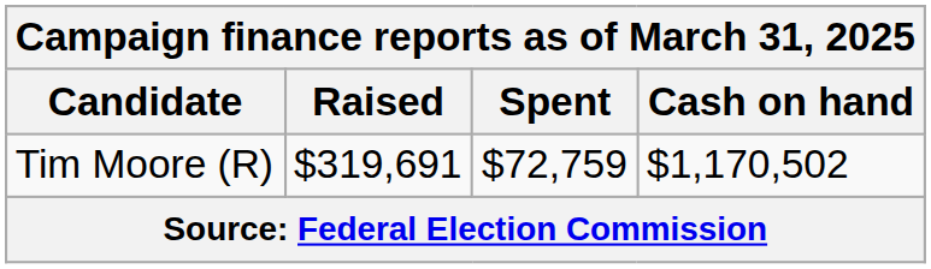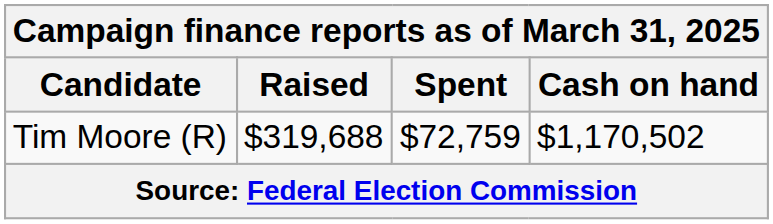Tim Moore (R) | Raised: $319,691 -> $319,688
